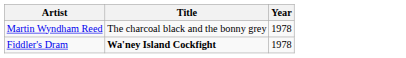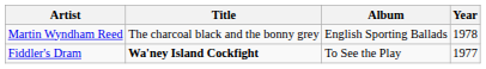+ column: Album | English Sporting Ballads | To See the Play
Fiddler's Dram | Year: 1978 -> 1977
